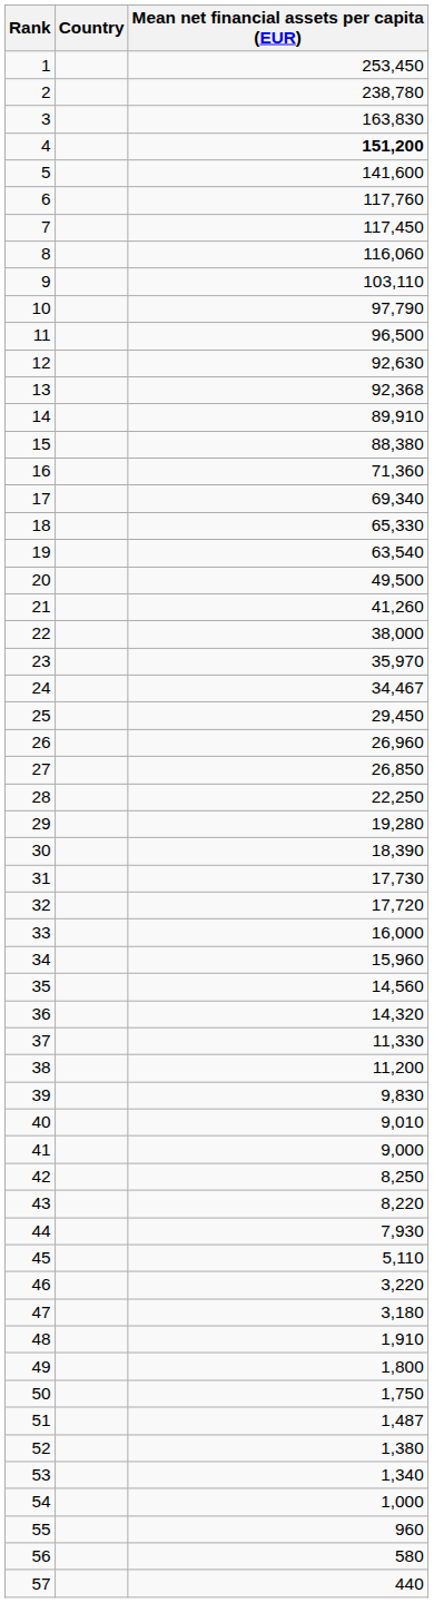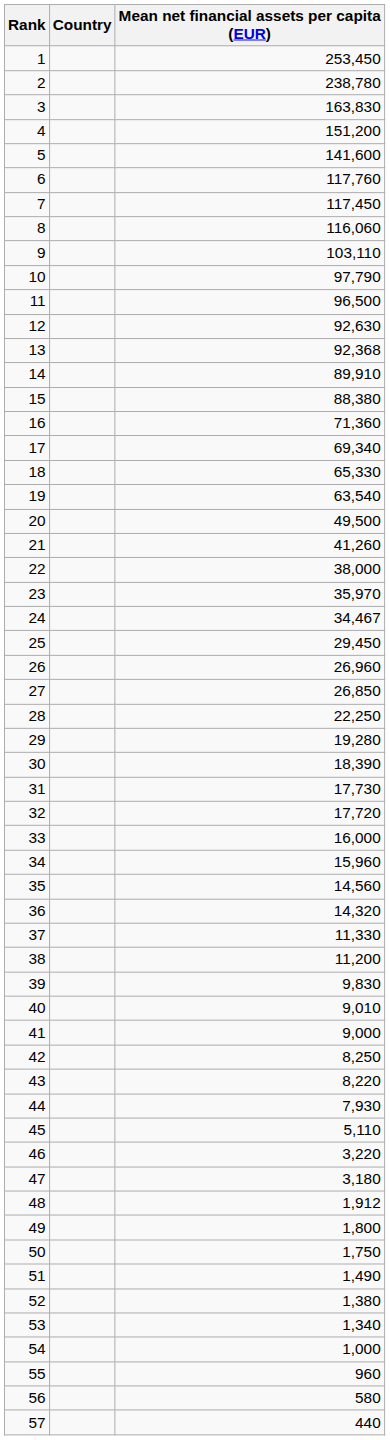4 | Mean net financial assets per capita (EUR): bold -> normal
48 | Mean net financial assets per capita (EUR): 1,910 -> 1,912
51 | Mean net financial assets per capita (EUR): 1,487 -> 1,490
